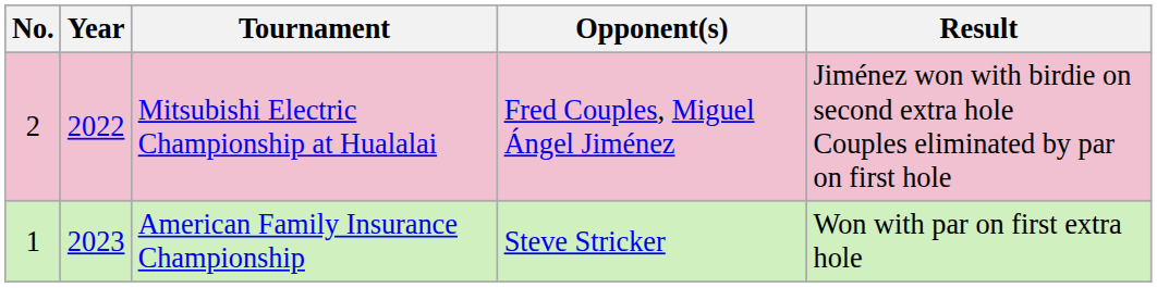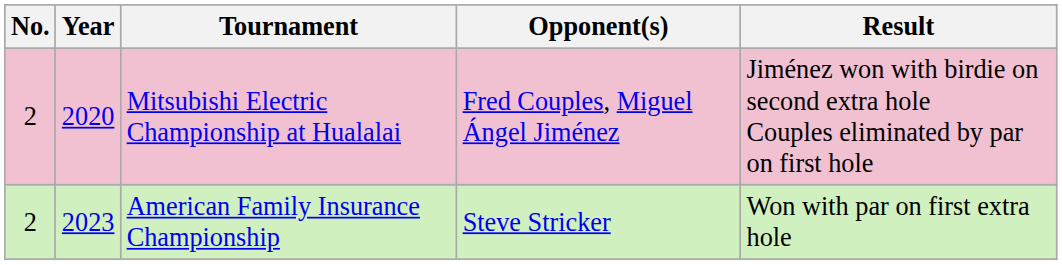Mitsubishi Electric Championship at Hualalai | Year: 2022 -> 2020
American Family Insurance Championship | No.: 1 -> 2
